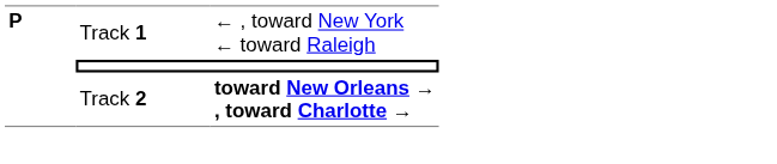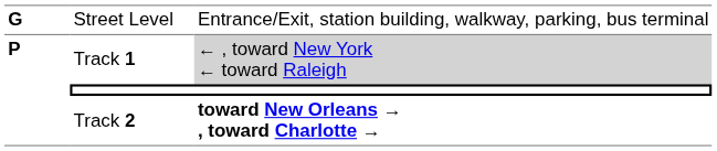+ row: G | Street Level | Entrance/Exit, station building, walkway, parking, bus terminal
Track 1 | column 3: no background -> lightgrey background
